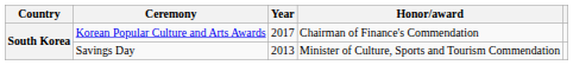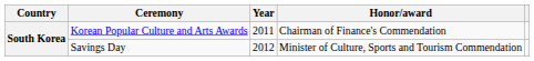Korean Popular Culture and Arts Awards | Year: 2017 -> 2011
Savings Day | Year: 2013 -> 2012
